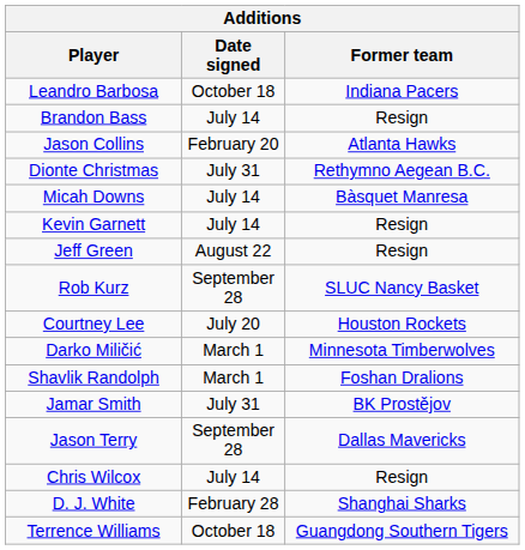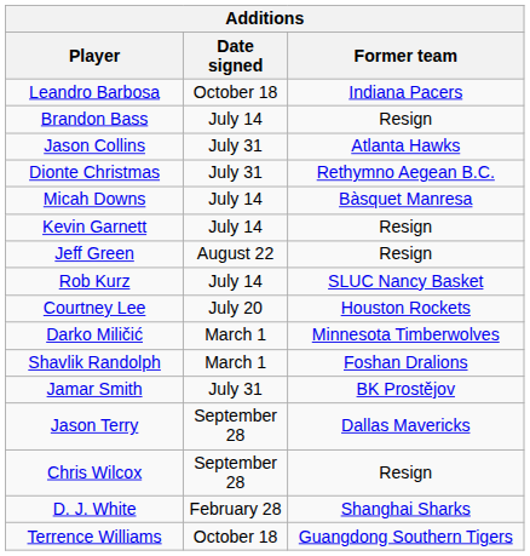Jason Collins | Date signed: February 20 -> July 31
Rob Kurz | Date signed: September 28 -> July 14
Chris Wilcox | Date signed: July 14 -> September 28
